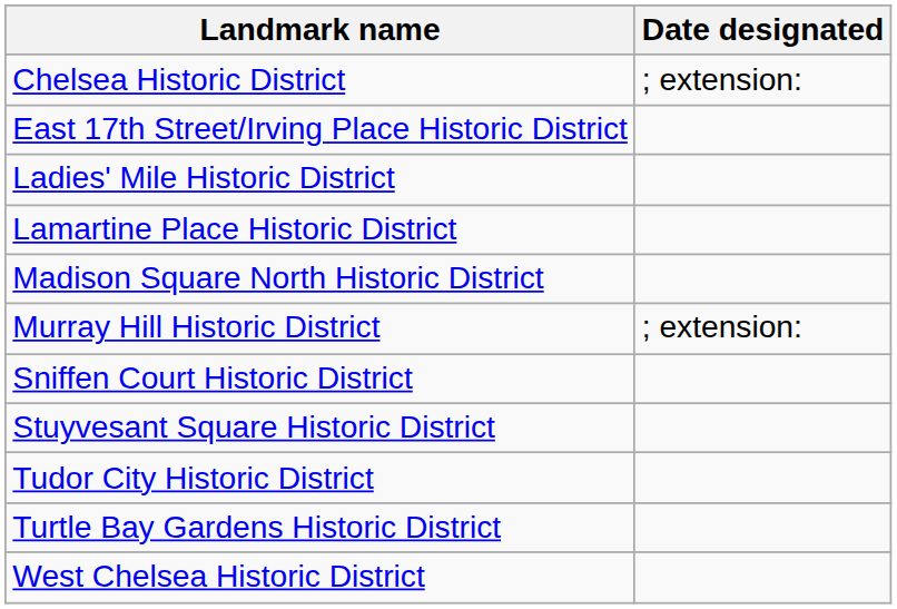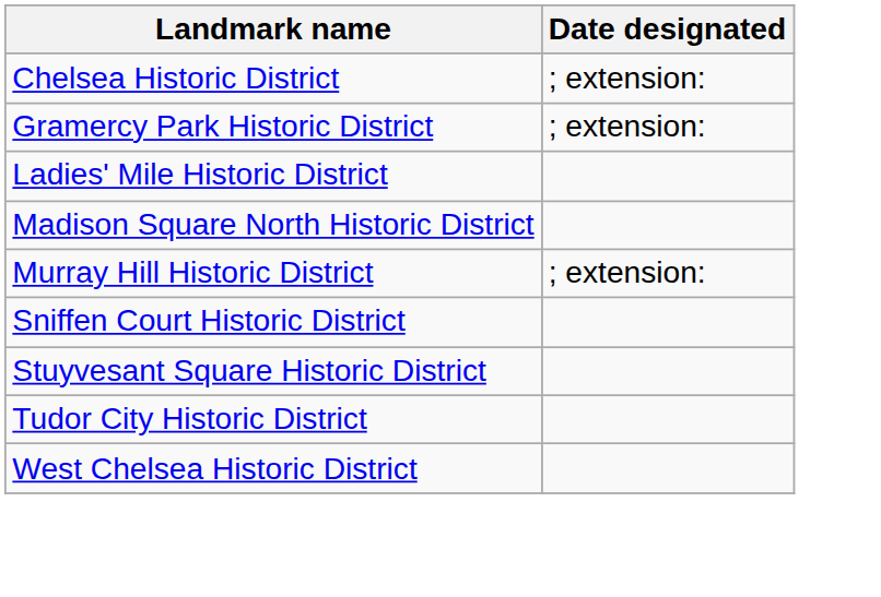- row: East 17th Street/Irving Place Historic District
+ row: Gramercy Park Historic District | ; extension:
- row: Lamartine Place Historic District
- row: Turtle Bay Gardens Historic District
